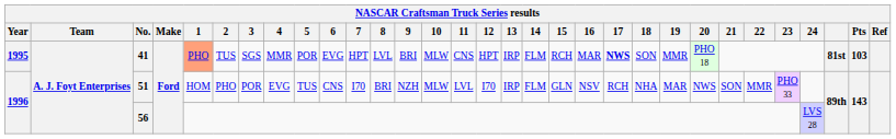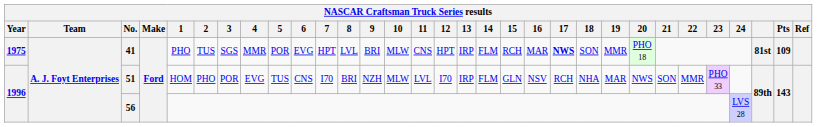41 | Year: 1995 -> 1975
41 | 1: lightsalmon background -> no background
41 | Pts: 103 -> 109
